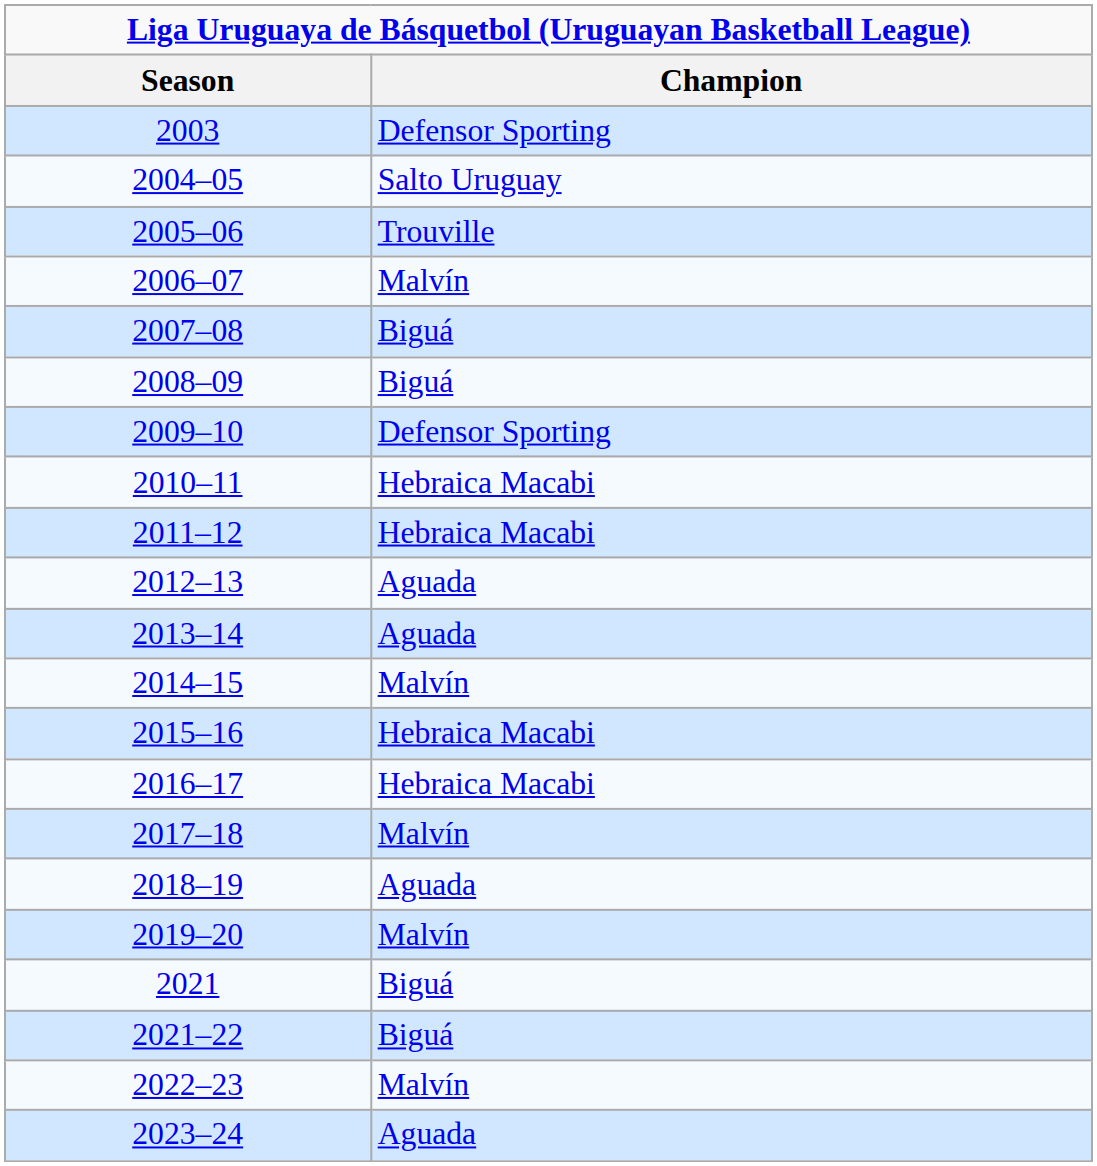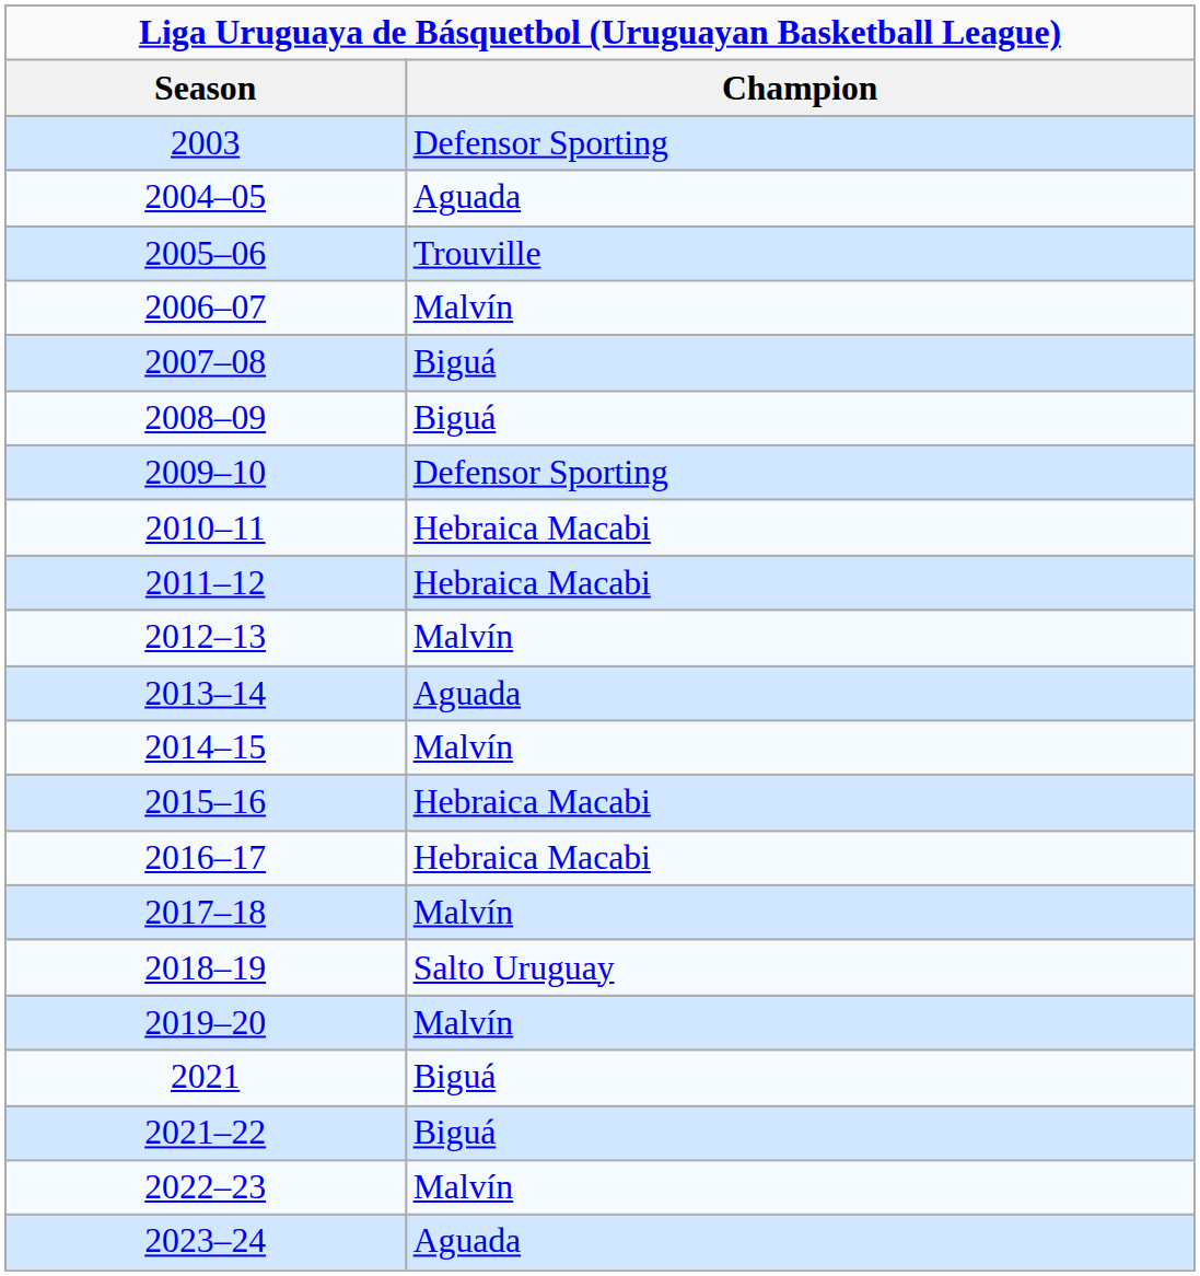2004–05 | Champion: Salto Uruguay -> Aguada
2012–13 | Champion: Aguada -> Malvín
2018–19 | Champion: Aguada -> Salto Uruguay
